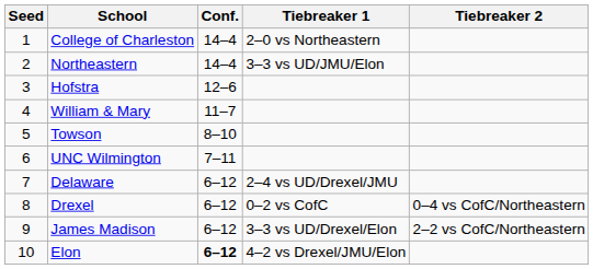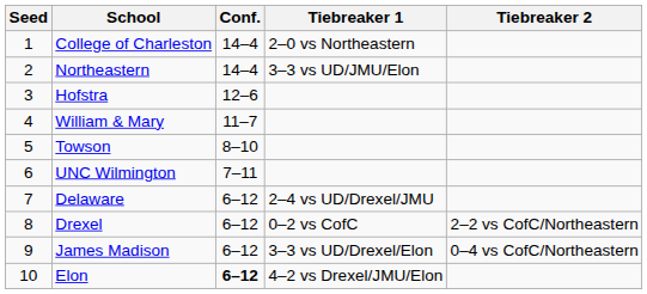Drexel | Tiebreaker 2: 0–4 vs CofC/Northeastern -> 2–2 vs CofC/Northeastern
James Madison | Tiebreaker 2: 2–2 vs CofC/Northeastern -> 0–4 vs CofC/Northeastern
